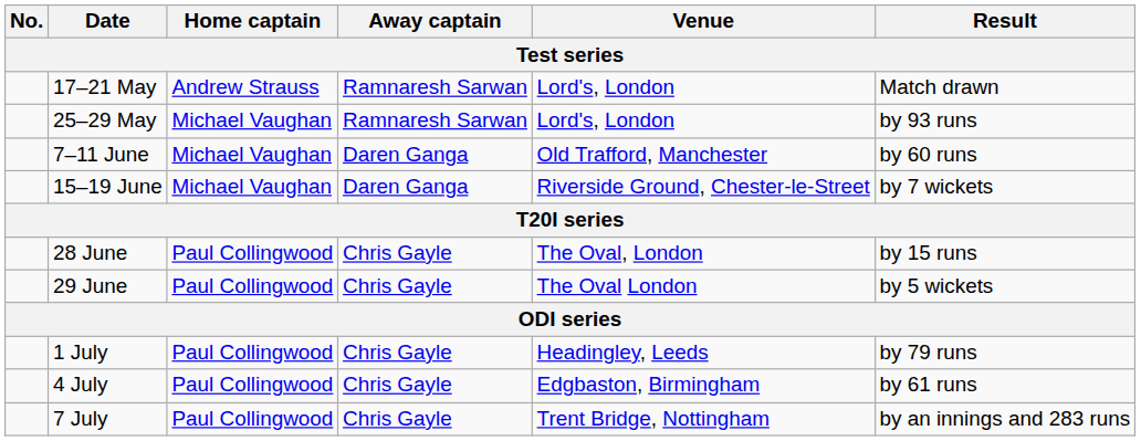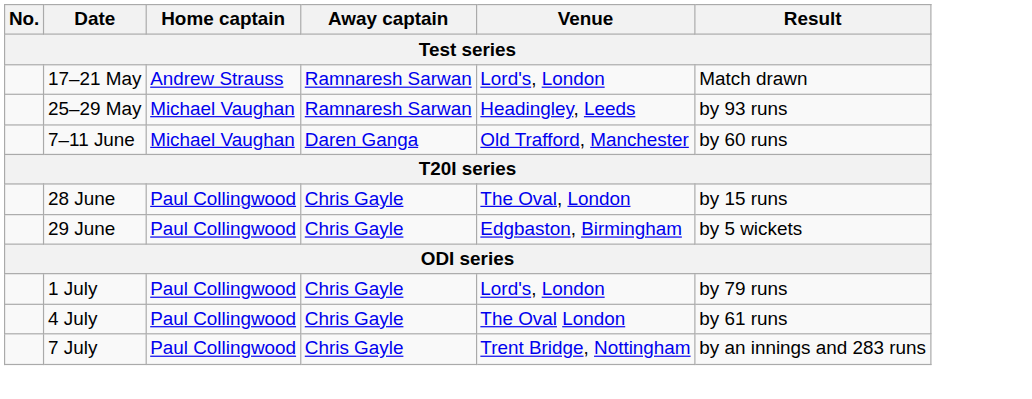25–29 May | Venue: Lord's, London -> Headingley, Leeds
- row: 15–19 June | Michael Vaughan | Daren Ganga | Riverside Ground, Chester-le-Street | by 7 wickets
29 June | Venue: The Oval London -> Edgbaston, Birmingham
1 July | Venue: Headingley, Leeds -> Lord's, London
4 July | Venue: Edgbaston, Birmingham -> The Oval London
